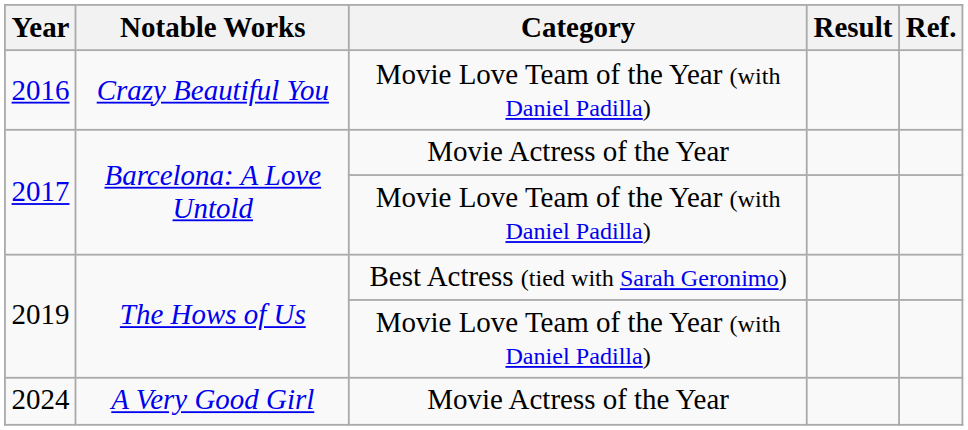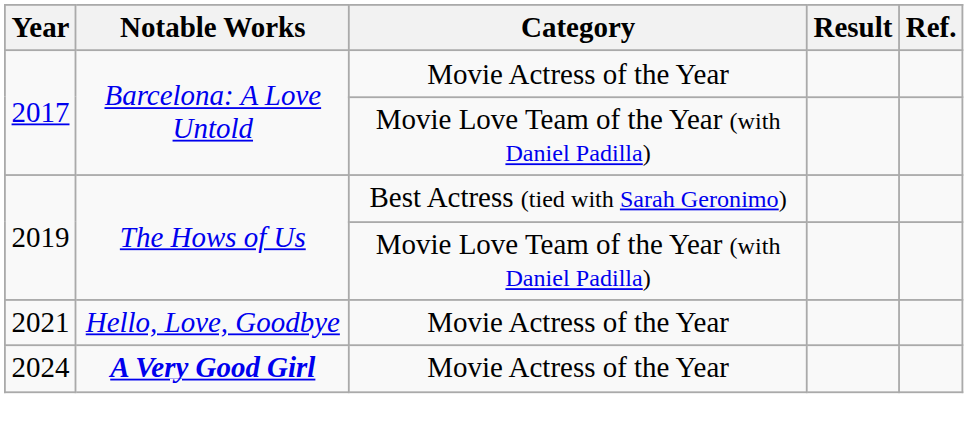- row: 2016 | Crazy Beautiful You | Movie Love Team of the Year (with Daniel Padilla)
+ row: 2021 | Hello, Love, Goodbye | Movie Actress of the Year
2024 | Notable Works: normal -> bold
